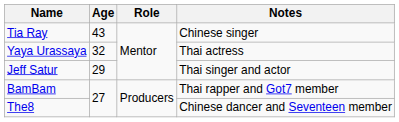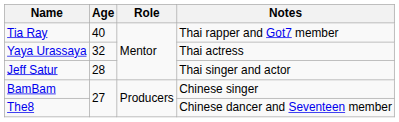Tia Ray | Age: 43 -> 40
Tia Ray | Notes: Chinese singer -> Thai rapper and Got7 member
Jeff Satur | Age: 29 -> 28
BamBam | Notes: Thai rapper and Got7 member -> Chinese singer
